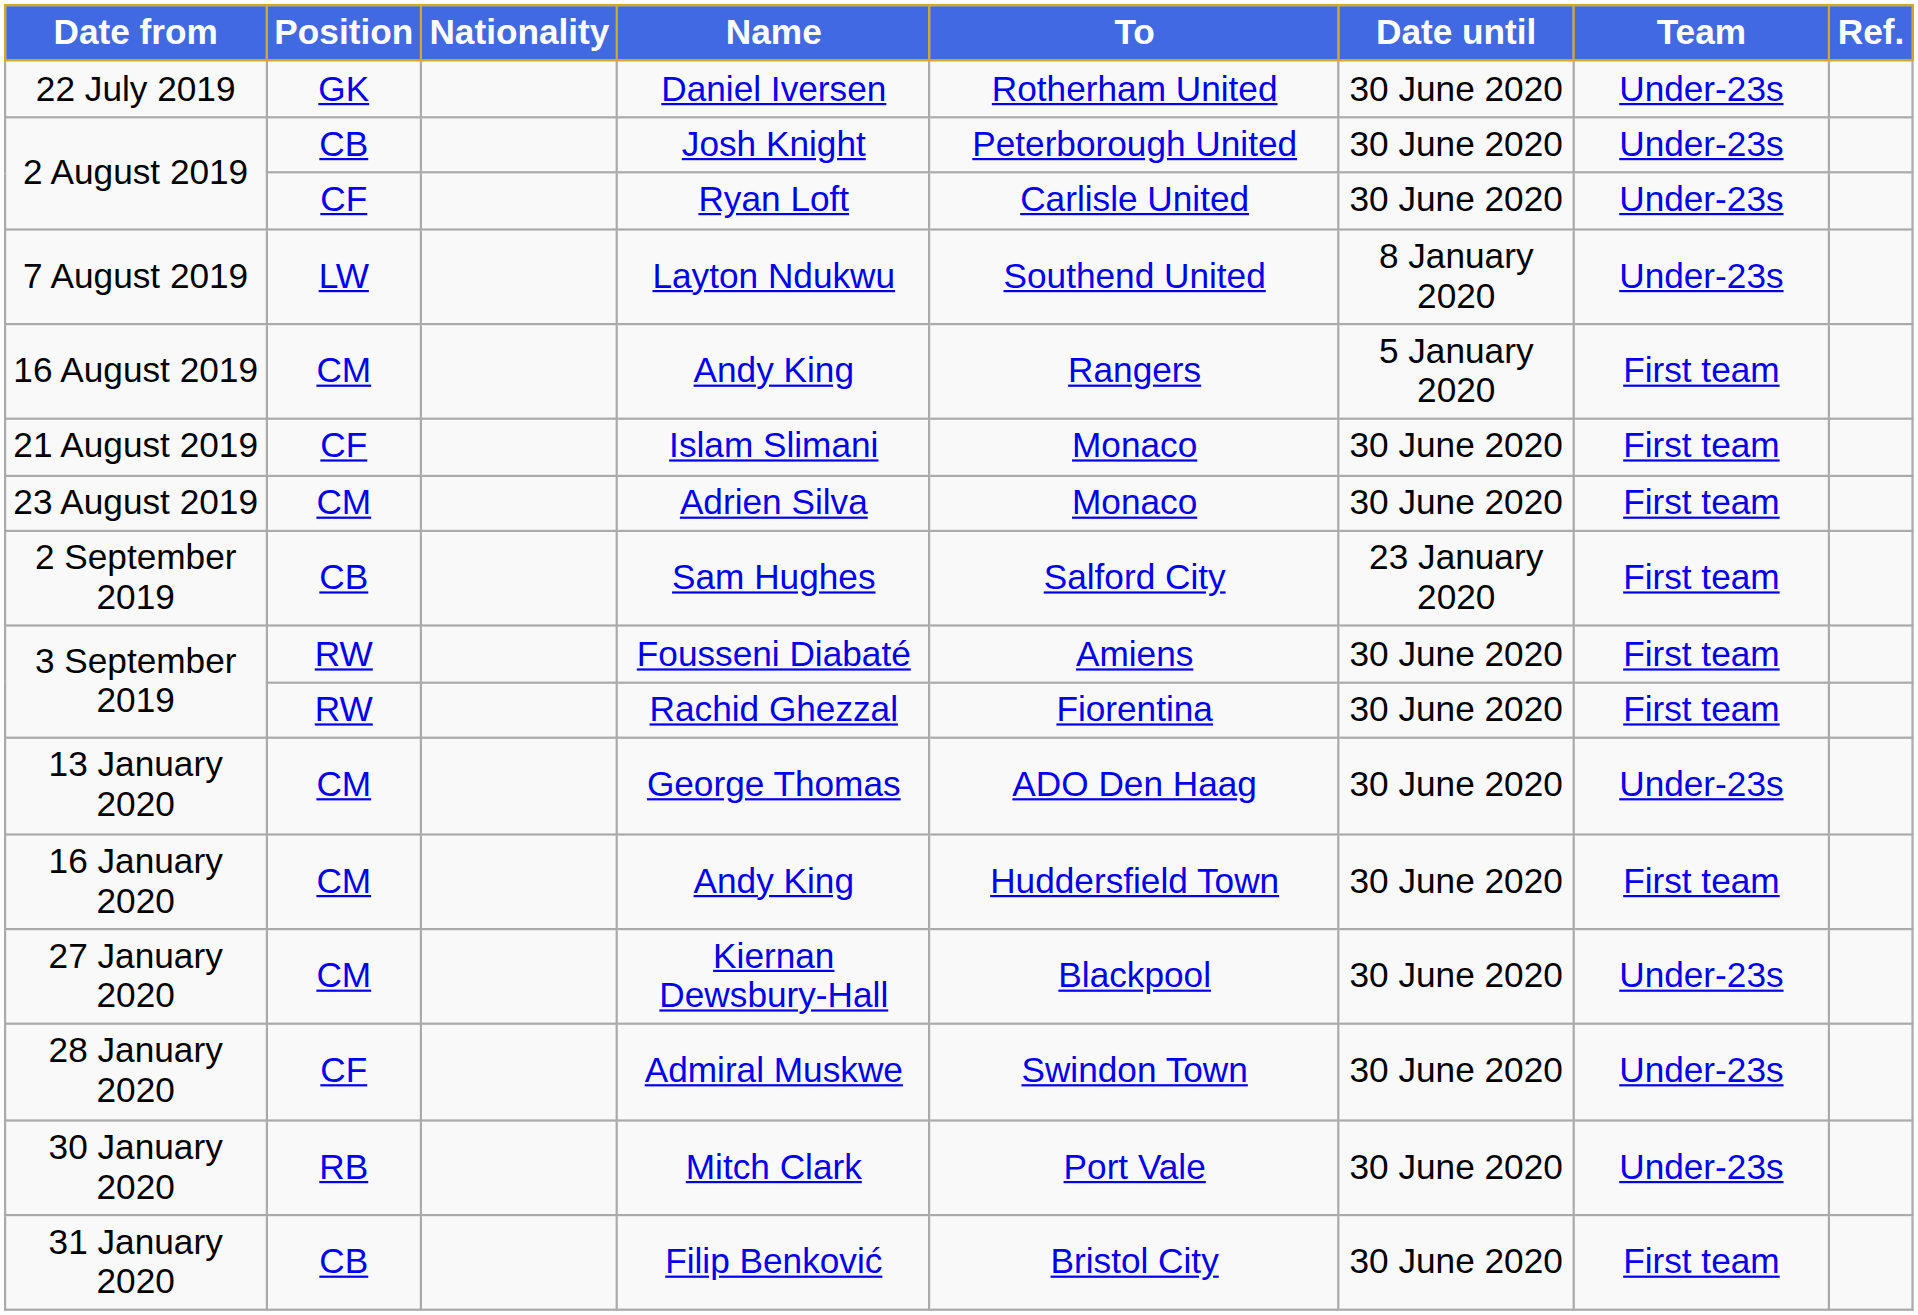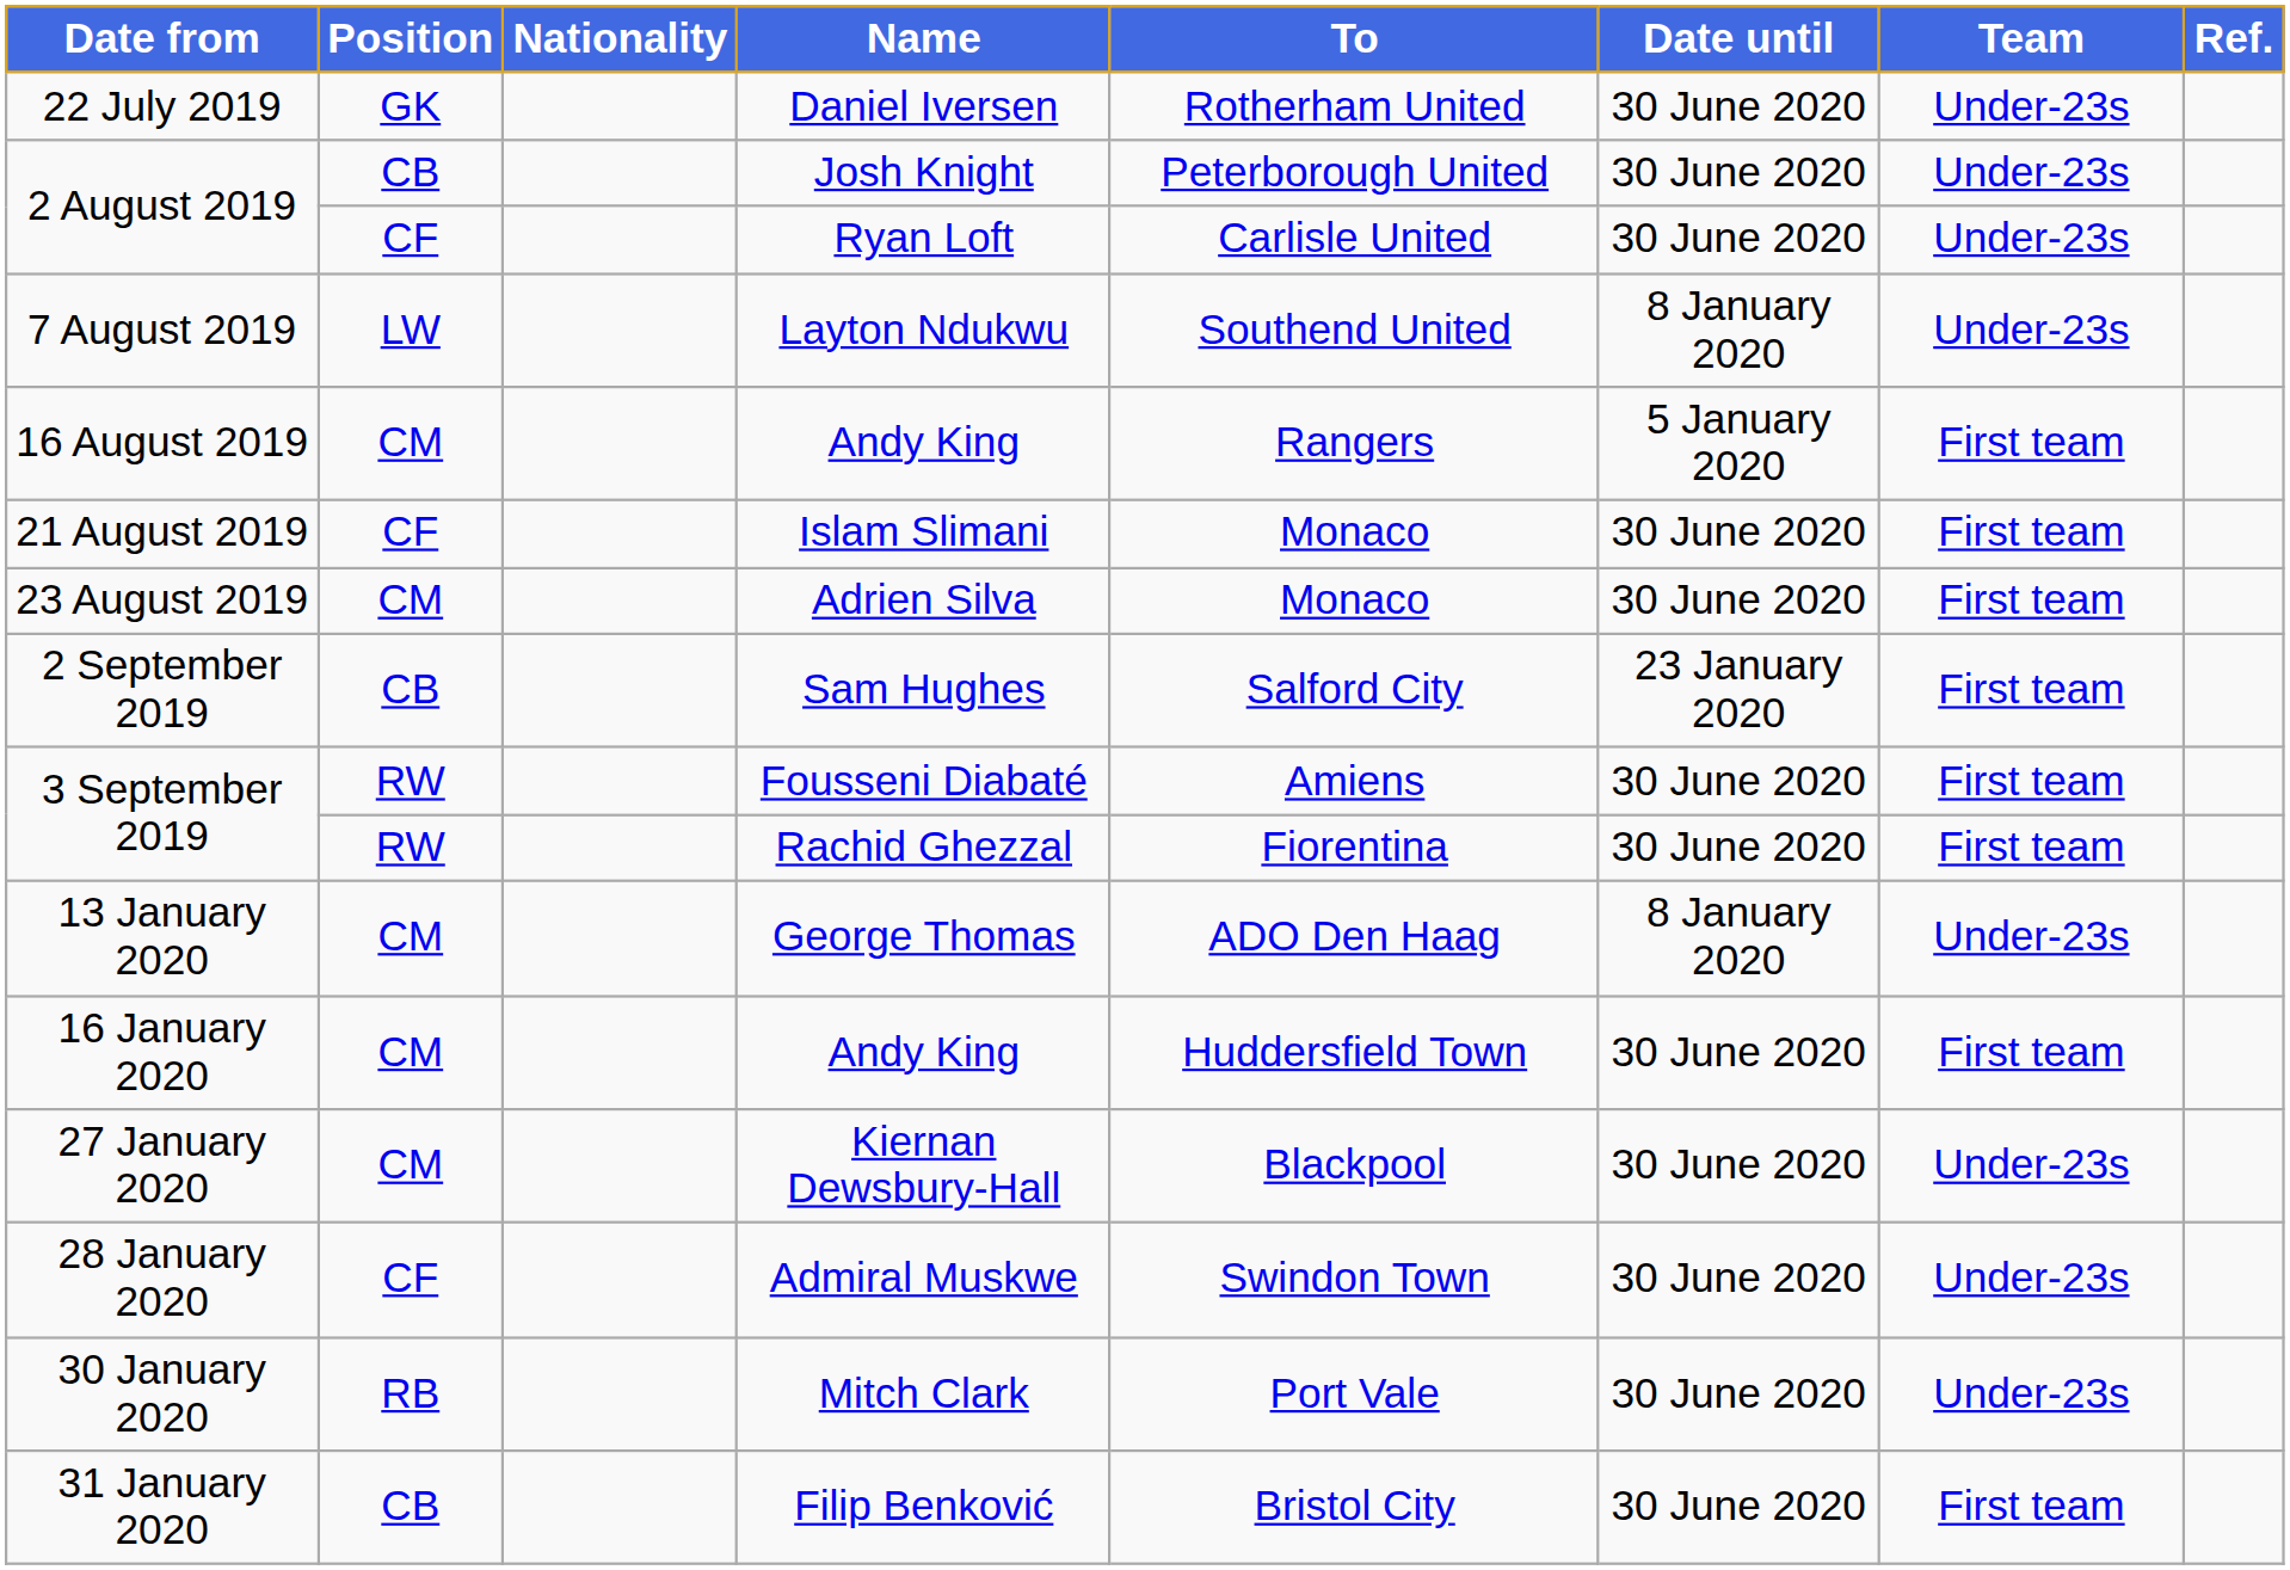George Thomas | Date until: 30 June 2020 -> 8 January 2020
